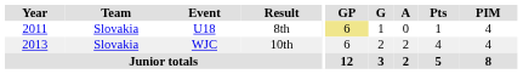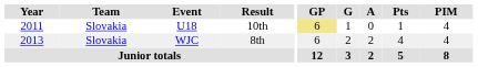U18 | Result: 8th -> 10th
WJC | Result: 10th -> 8th
